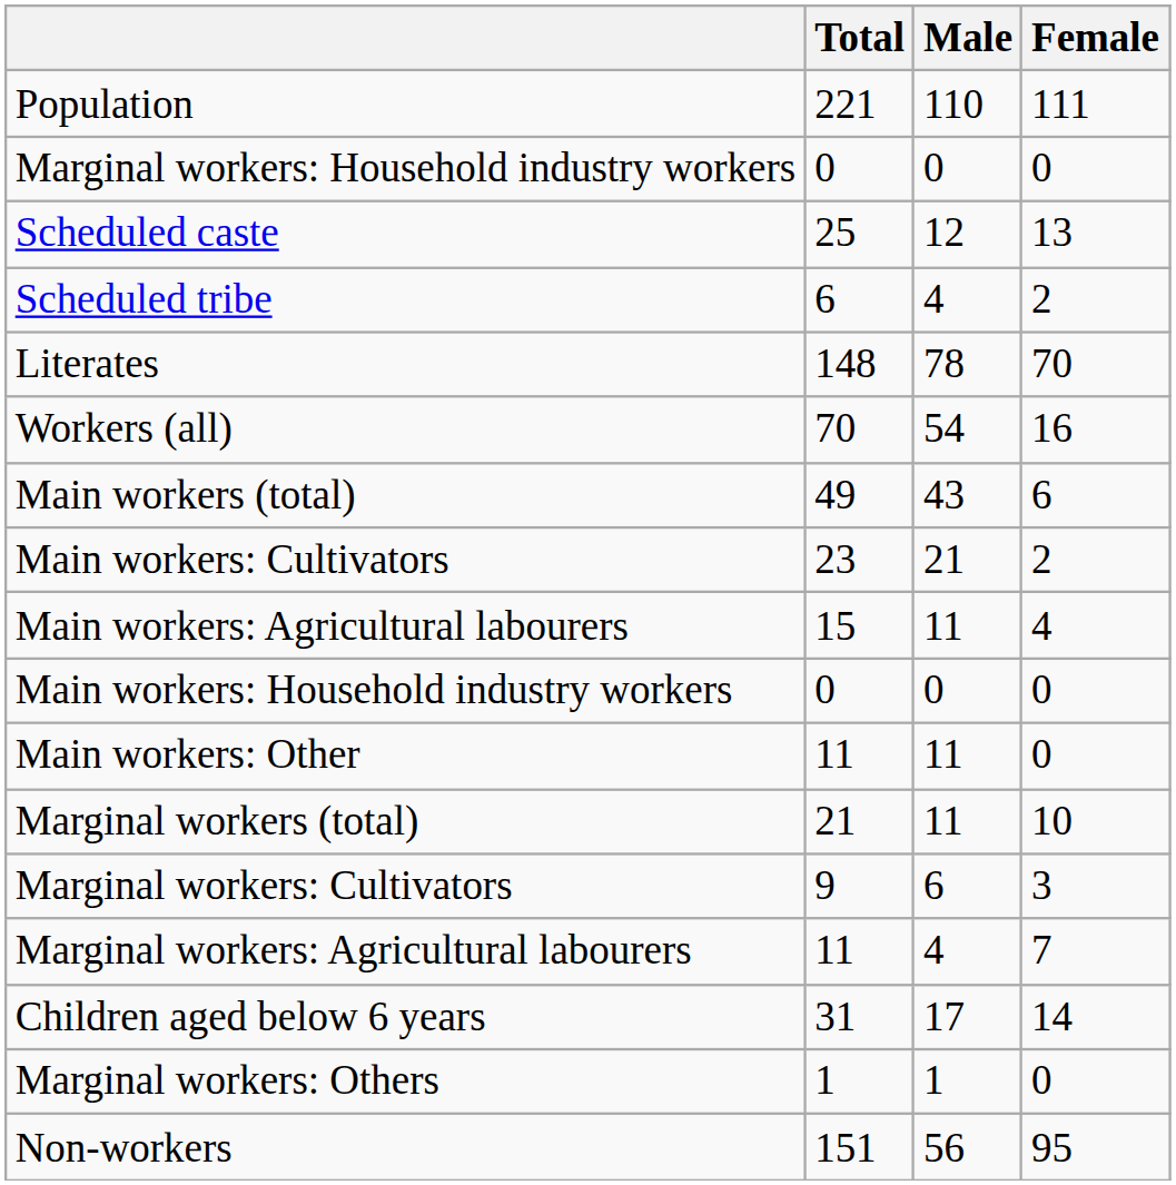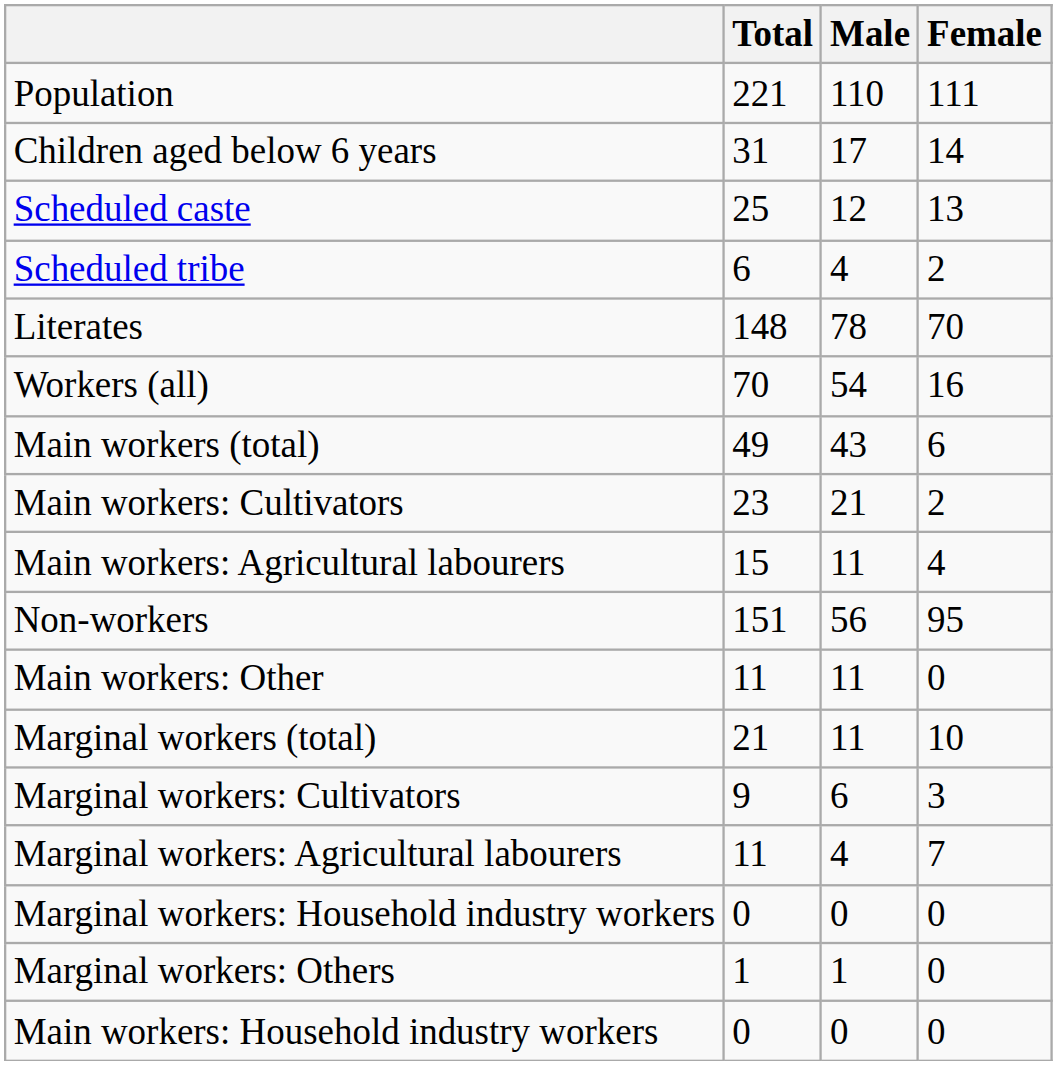rows swapped: Children aged below 6 years <-> Marginal workers: Household industry workers
rows swapped: Main workers: Household industry workers <-> Non-workers
